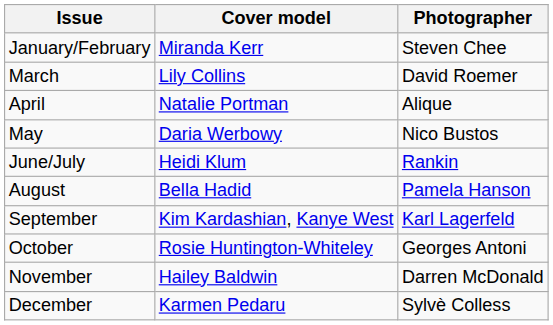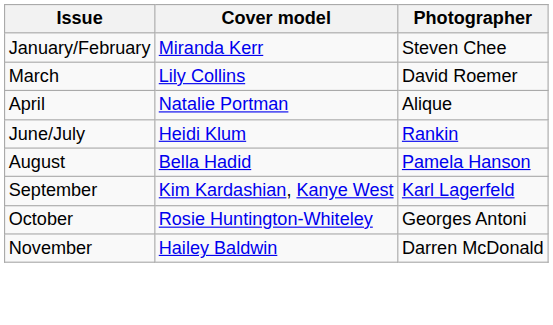- row: May | Daria Werbowy | Nico Bustos
- row: December | Karmen Pedaru | Sylvè Colless
